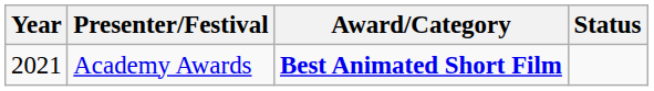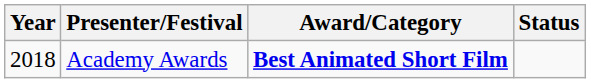Academy Awards | Year: 2021 -> 2018
